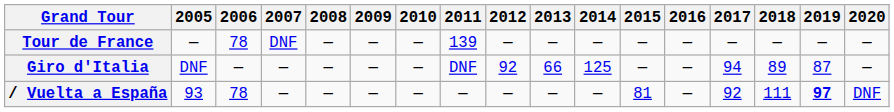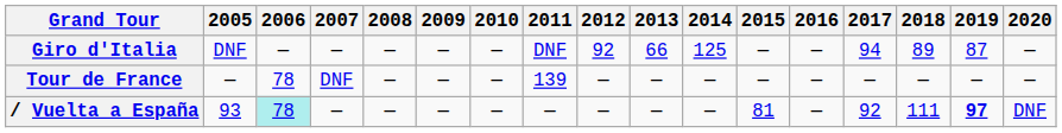rows swapped: Giro d'Italia <-> Tour de France
/ Vuelta a España | 2006: no background -> paleturquoise background
